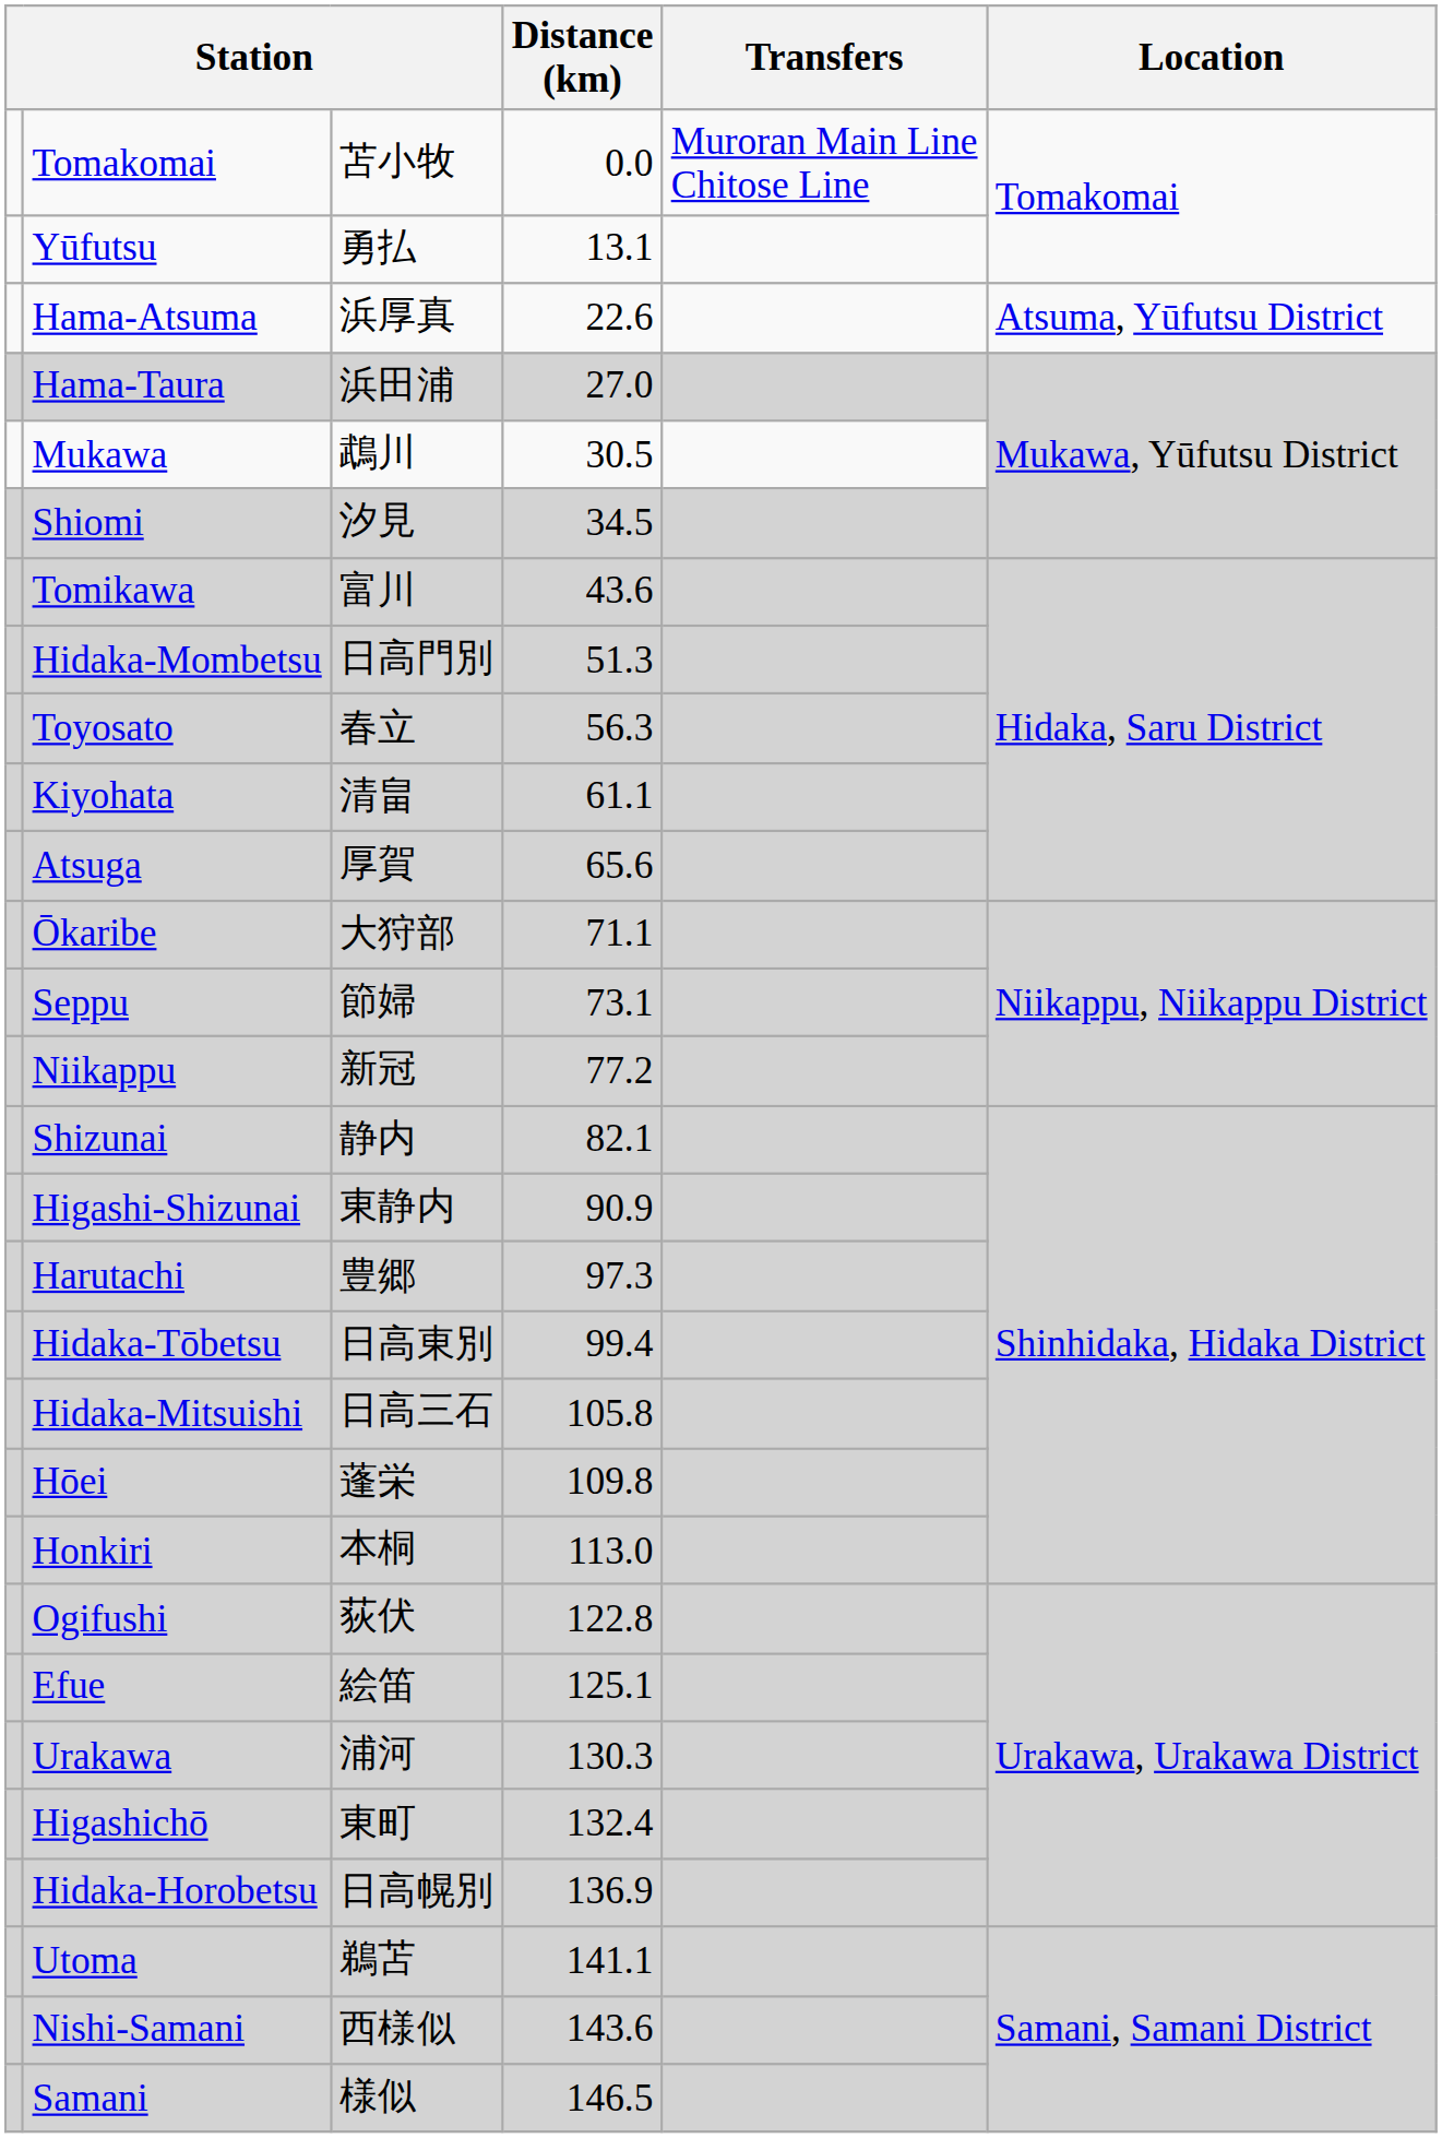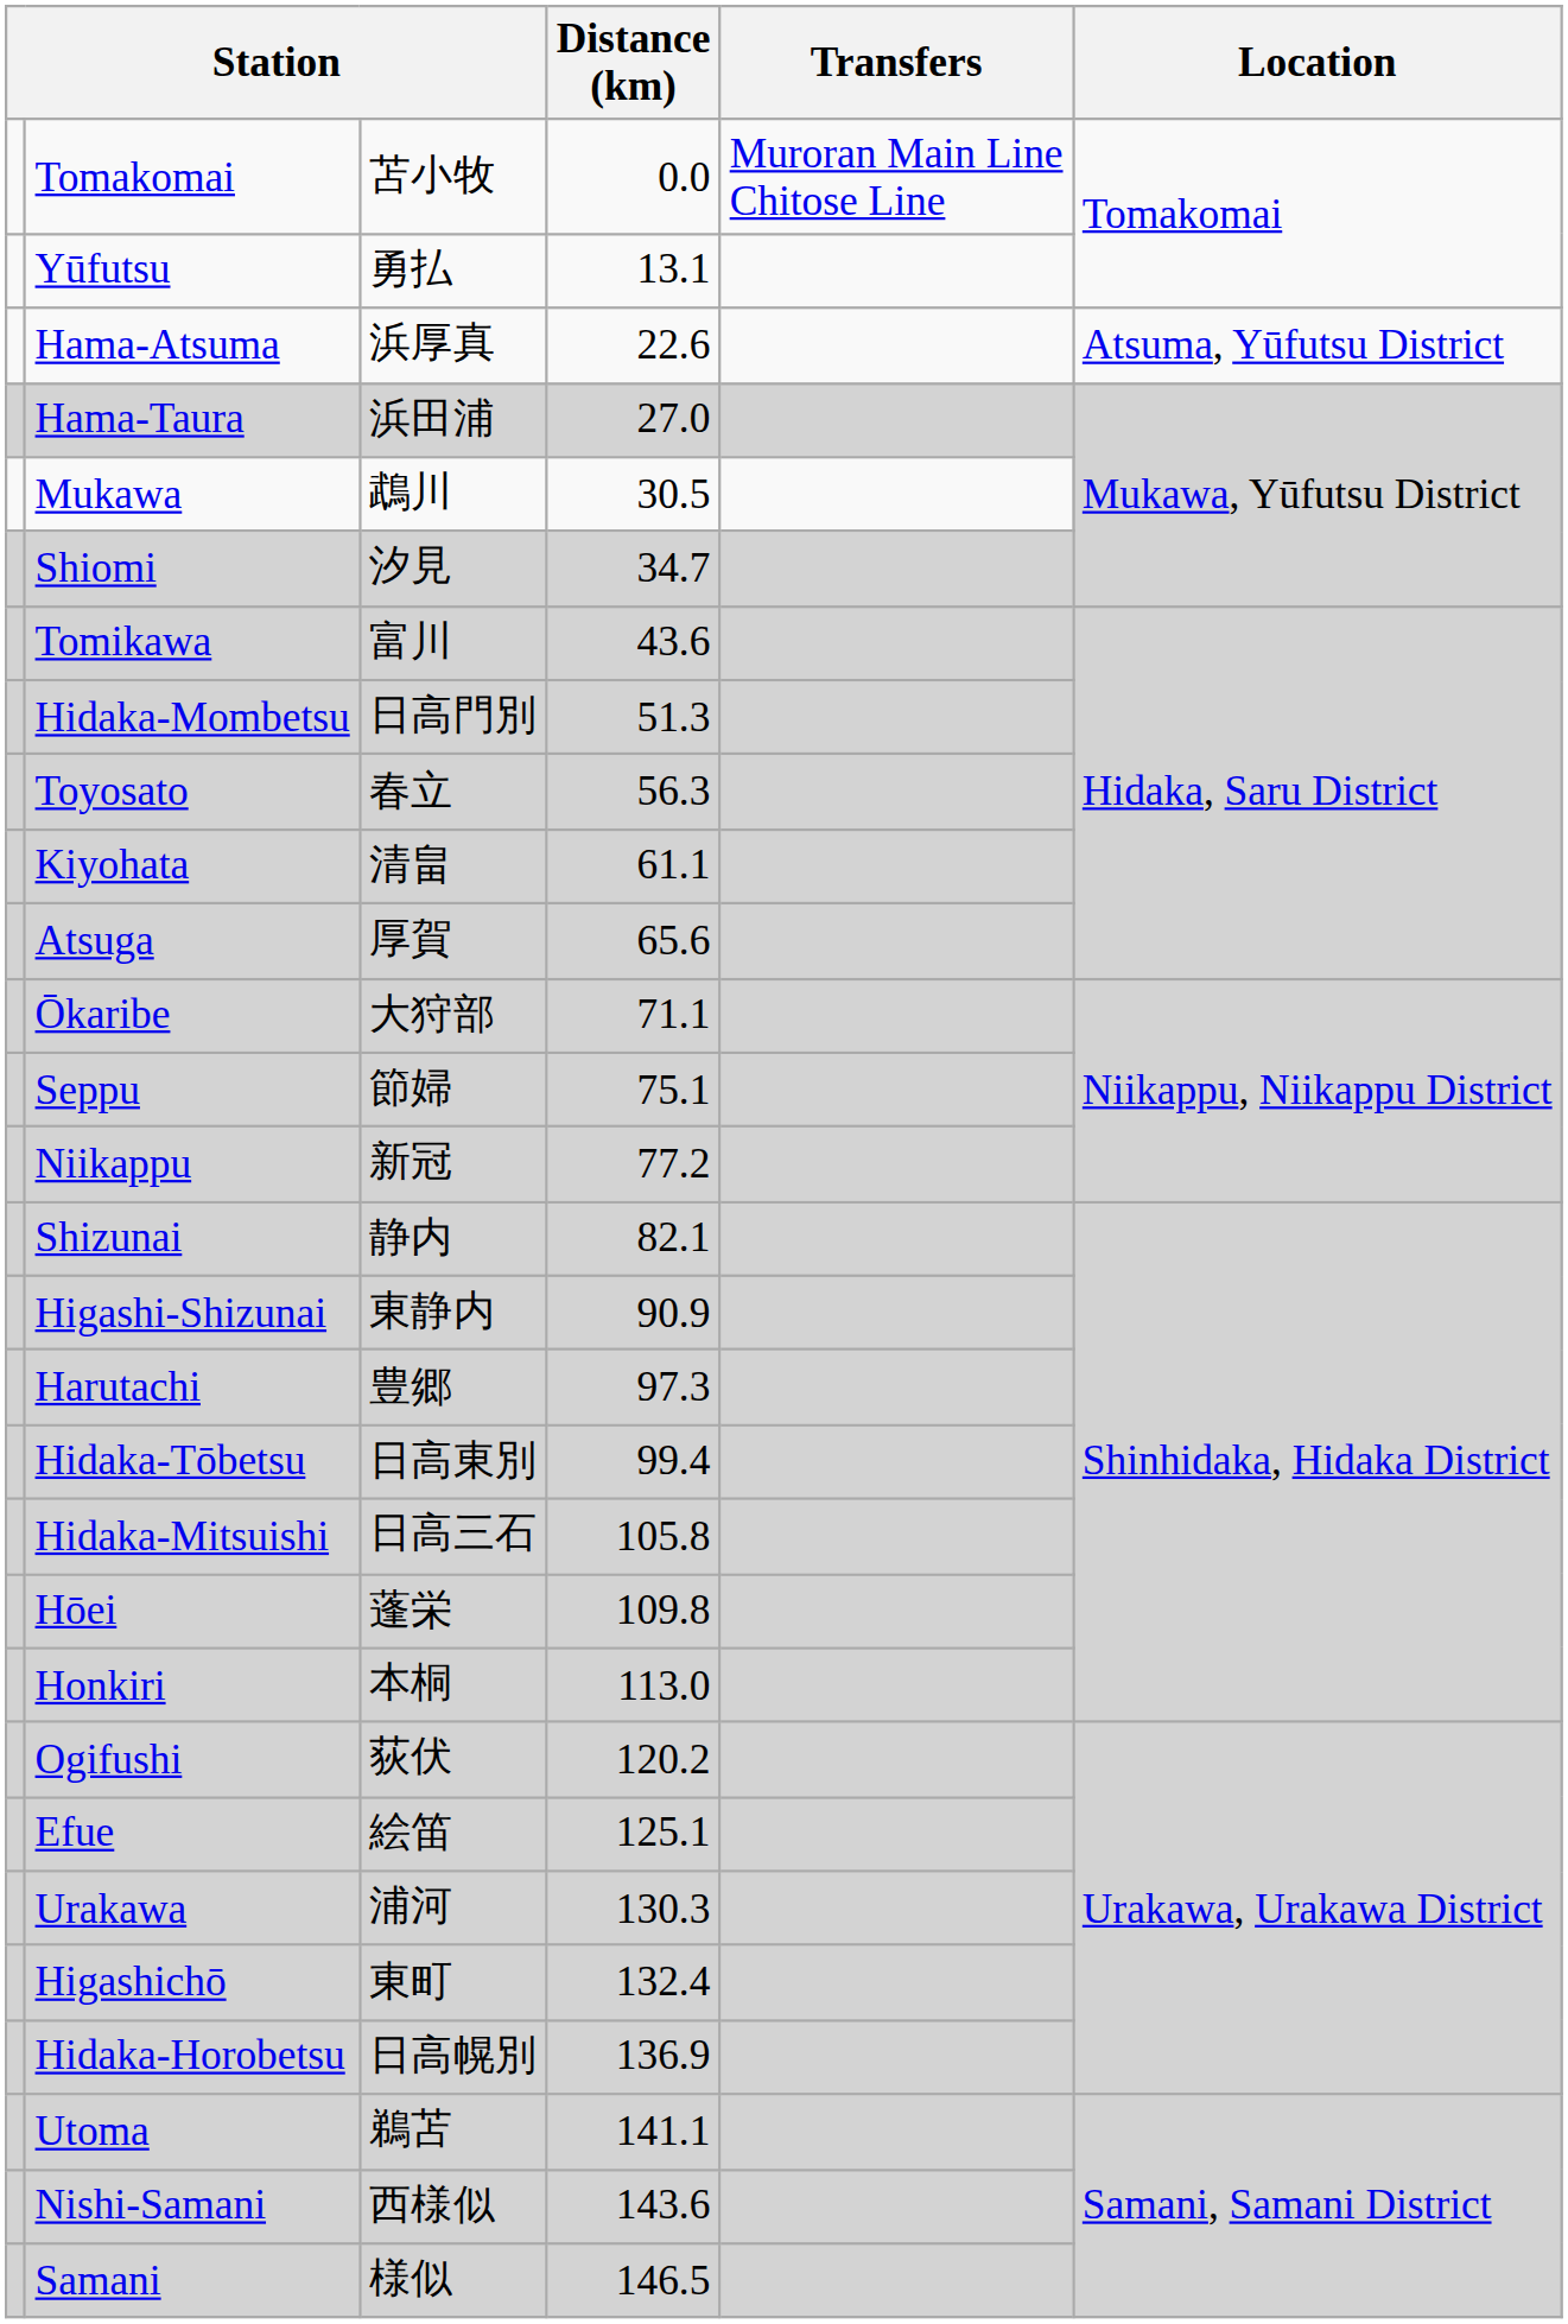Shiomi | Distance (km): 34.5 -> 34.7
Seppu | Distance (km): 73.1 -> 75.1
Ogifushi | Distance (km): 122.8 -> 120.2
